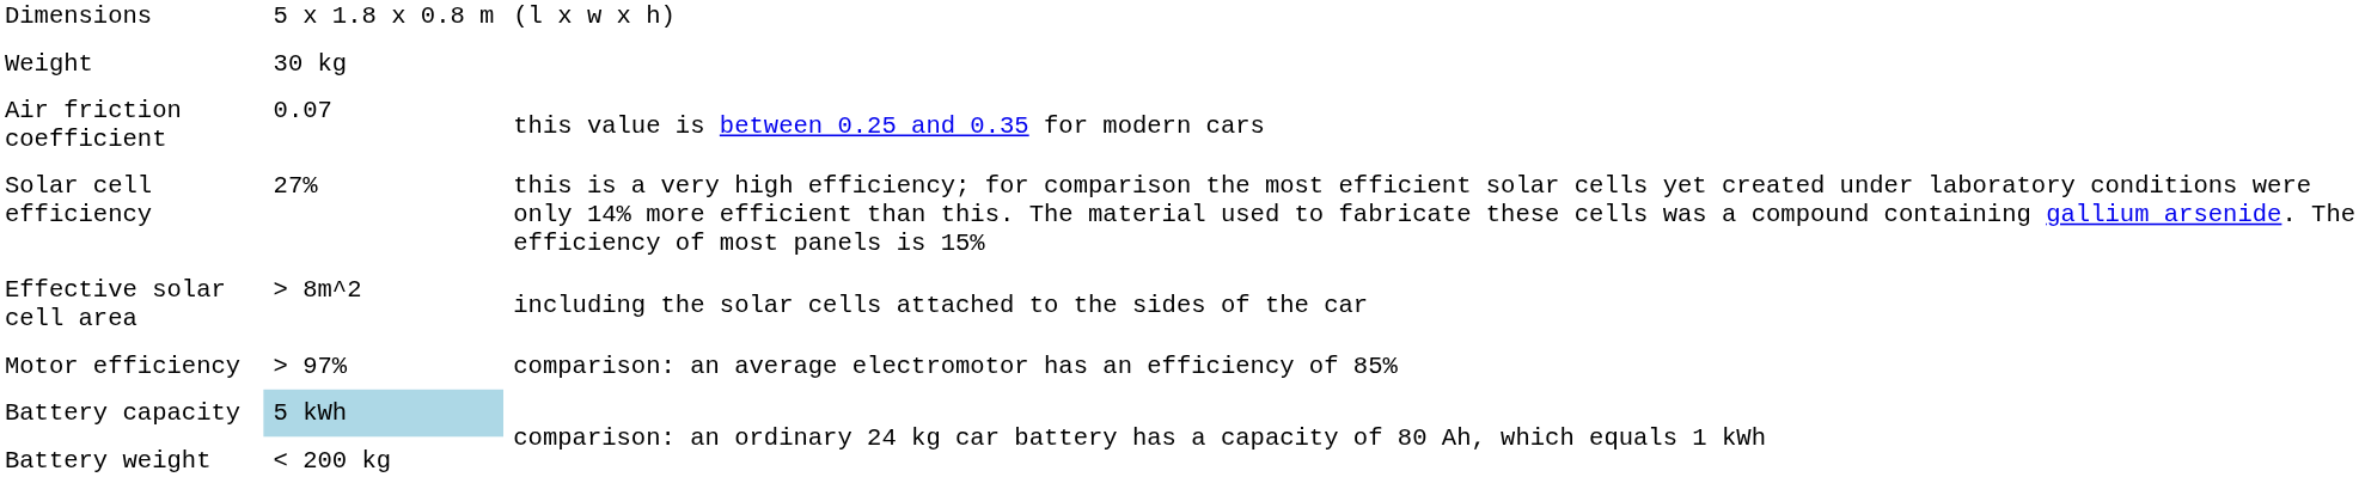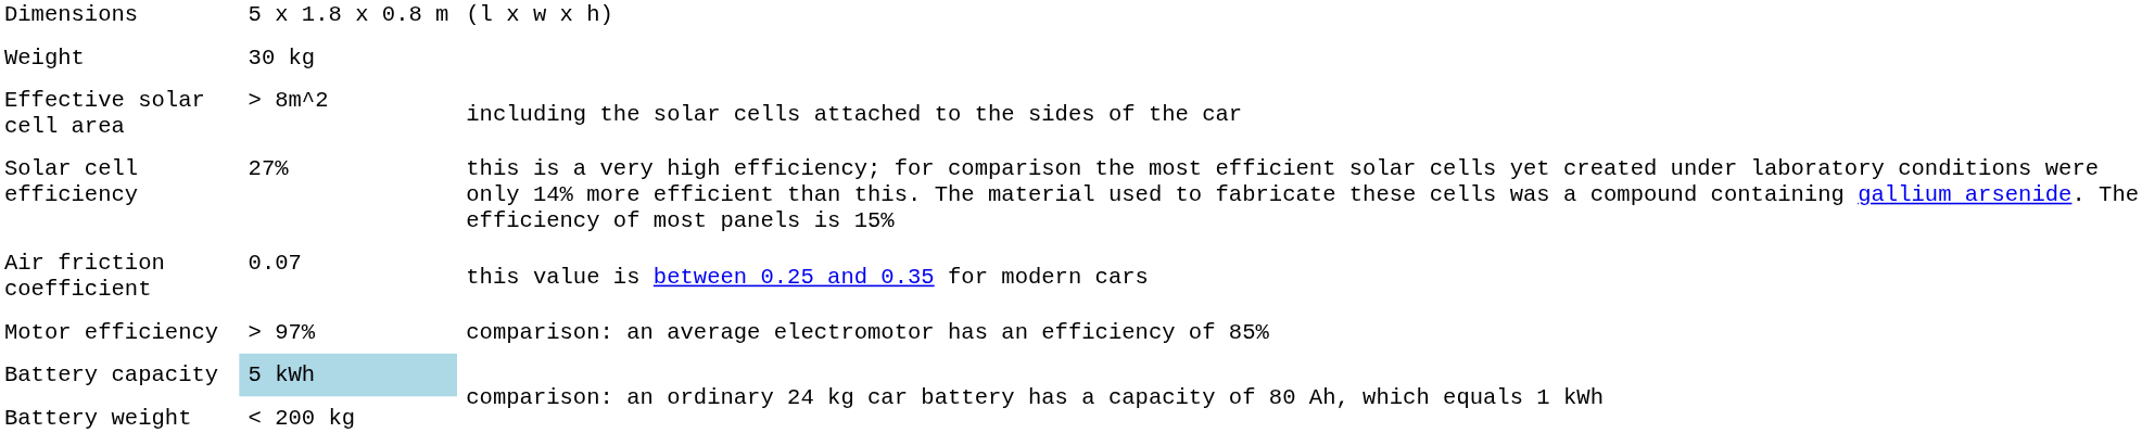rows swapped: Air friction coefficient <-> Effective solar cell area
